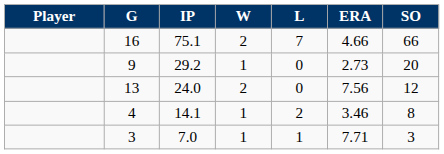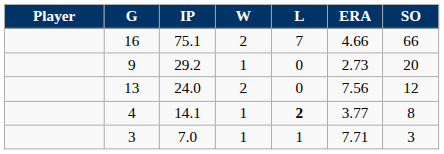4 | L: normal -> bold
4 | ERA: 3.46 -> 3.77
